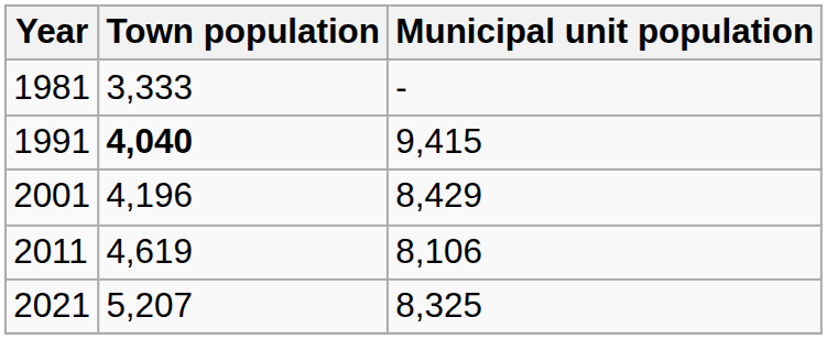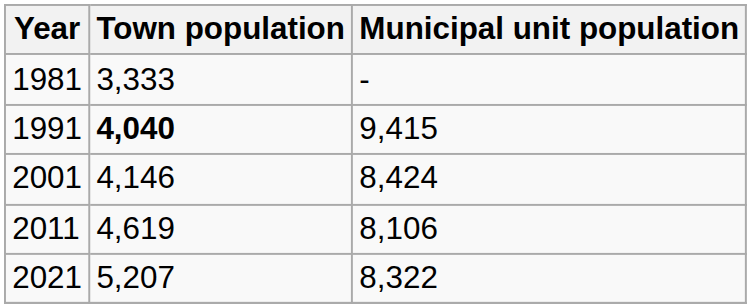2001 | Town population: 4,196 -> 4,146
2001 | Municipal unit population: 8,429 -> 8,424
2021 | Municipal unit population: 8,325 -> 8,322
